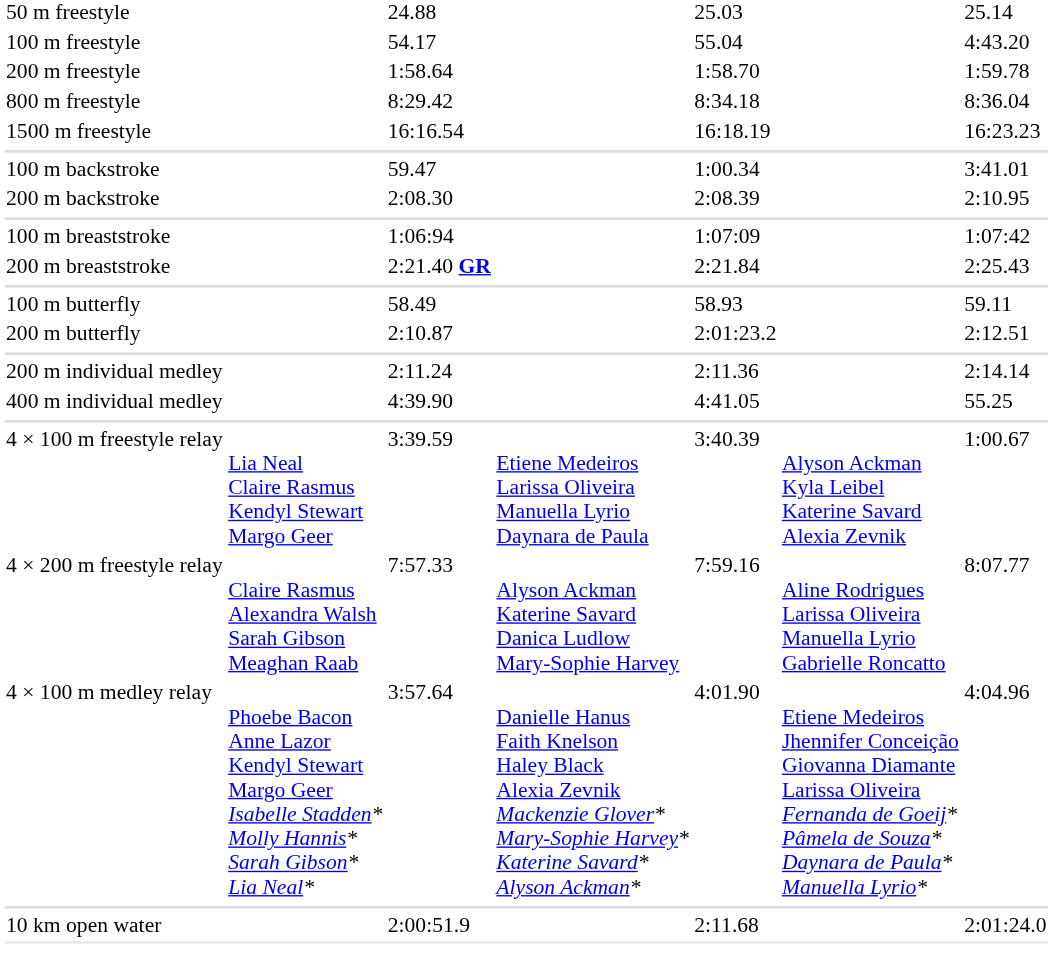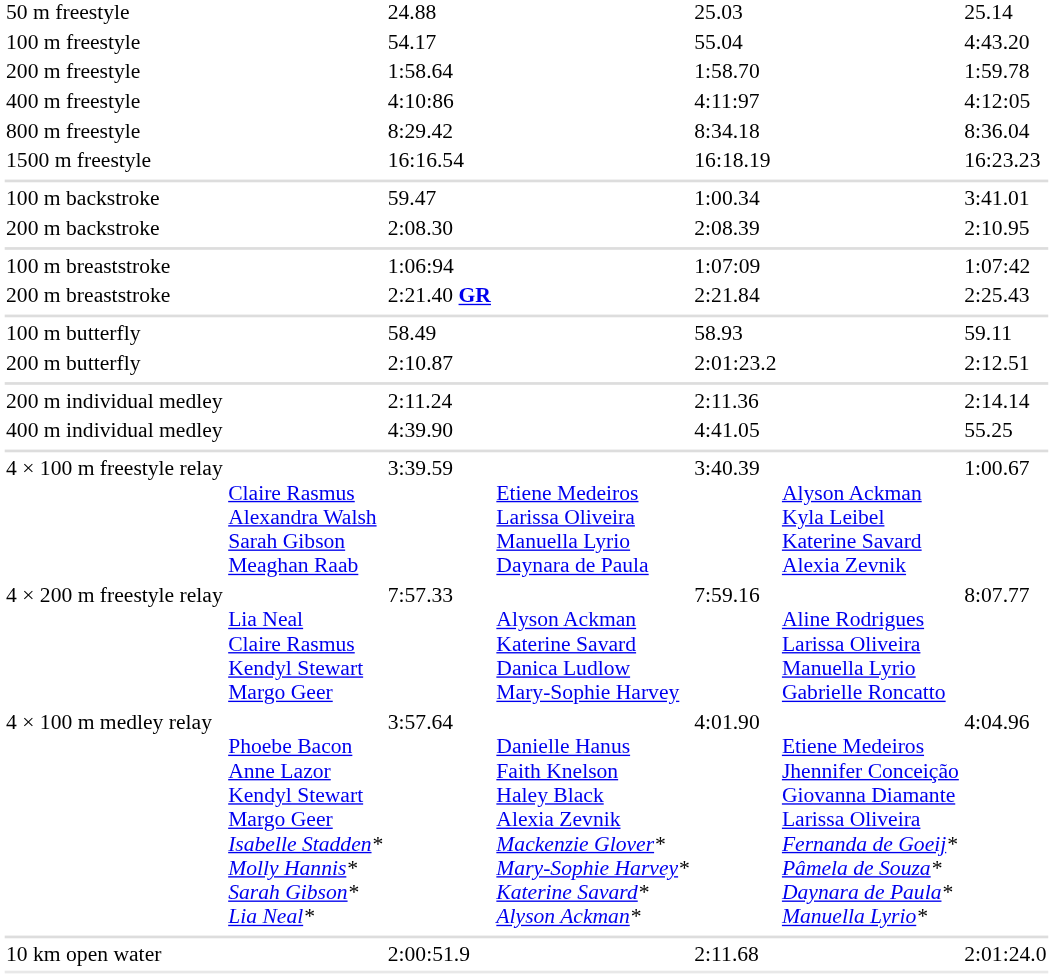+ row: 400 m freestyle | 4:10:86 | 4:11:97 | 4:12:05
4 × 100 m freestyle relay | column 2: Lia Neal Claire Rasmus Kendyl Stewart Margo Geer -> Claire Rasmus Alexandra Walsh Sarah Gibson Meaghan Raab
4 × 200 m freestyle relay | column 2: Claire Rasmus Alexandra Walsh Sarah Gibson Meaghan Raab -> Lia Neal Claire Rasmus Kendyl Stewart Margo Geer
